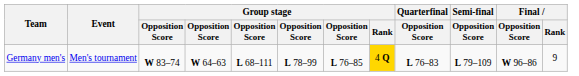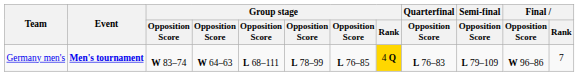Germany men's | Event: normal -> bold
Germany men's | Final / Rank: 9 -> 7
